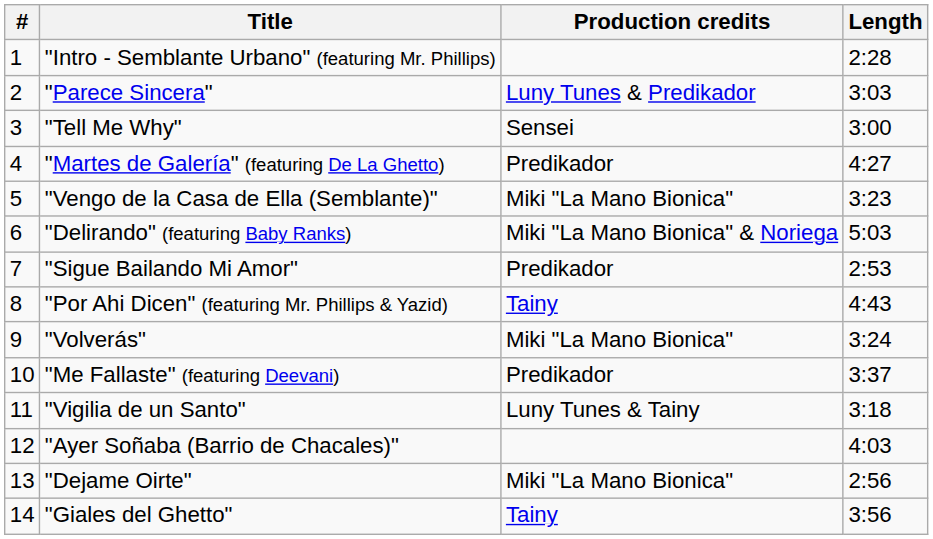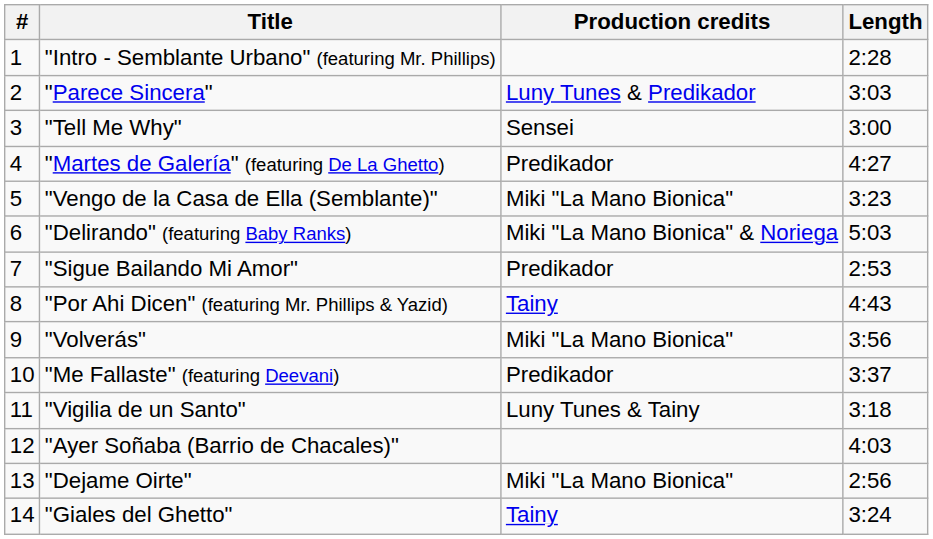"Volverás" | Length: 3:24 -> 3:56
"Giales del Ghetto" | Length: 3:56 -> 3:24
